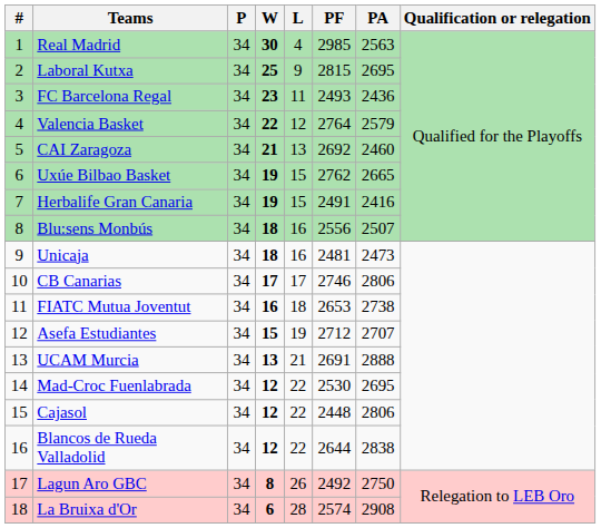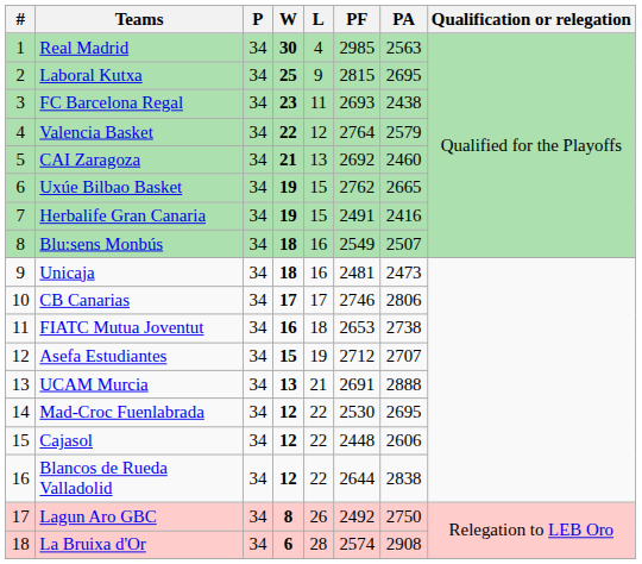FC Barcelona Regal | PF: 2493 -> 2693
FC Barcelona Regal | PA: 2436 -> 2438
Blu:sens Monbús | PF: 2556 -> 2549
Cajasol | PA: 2806 -> 2606
